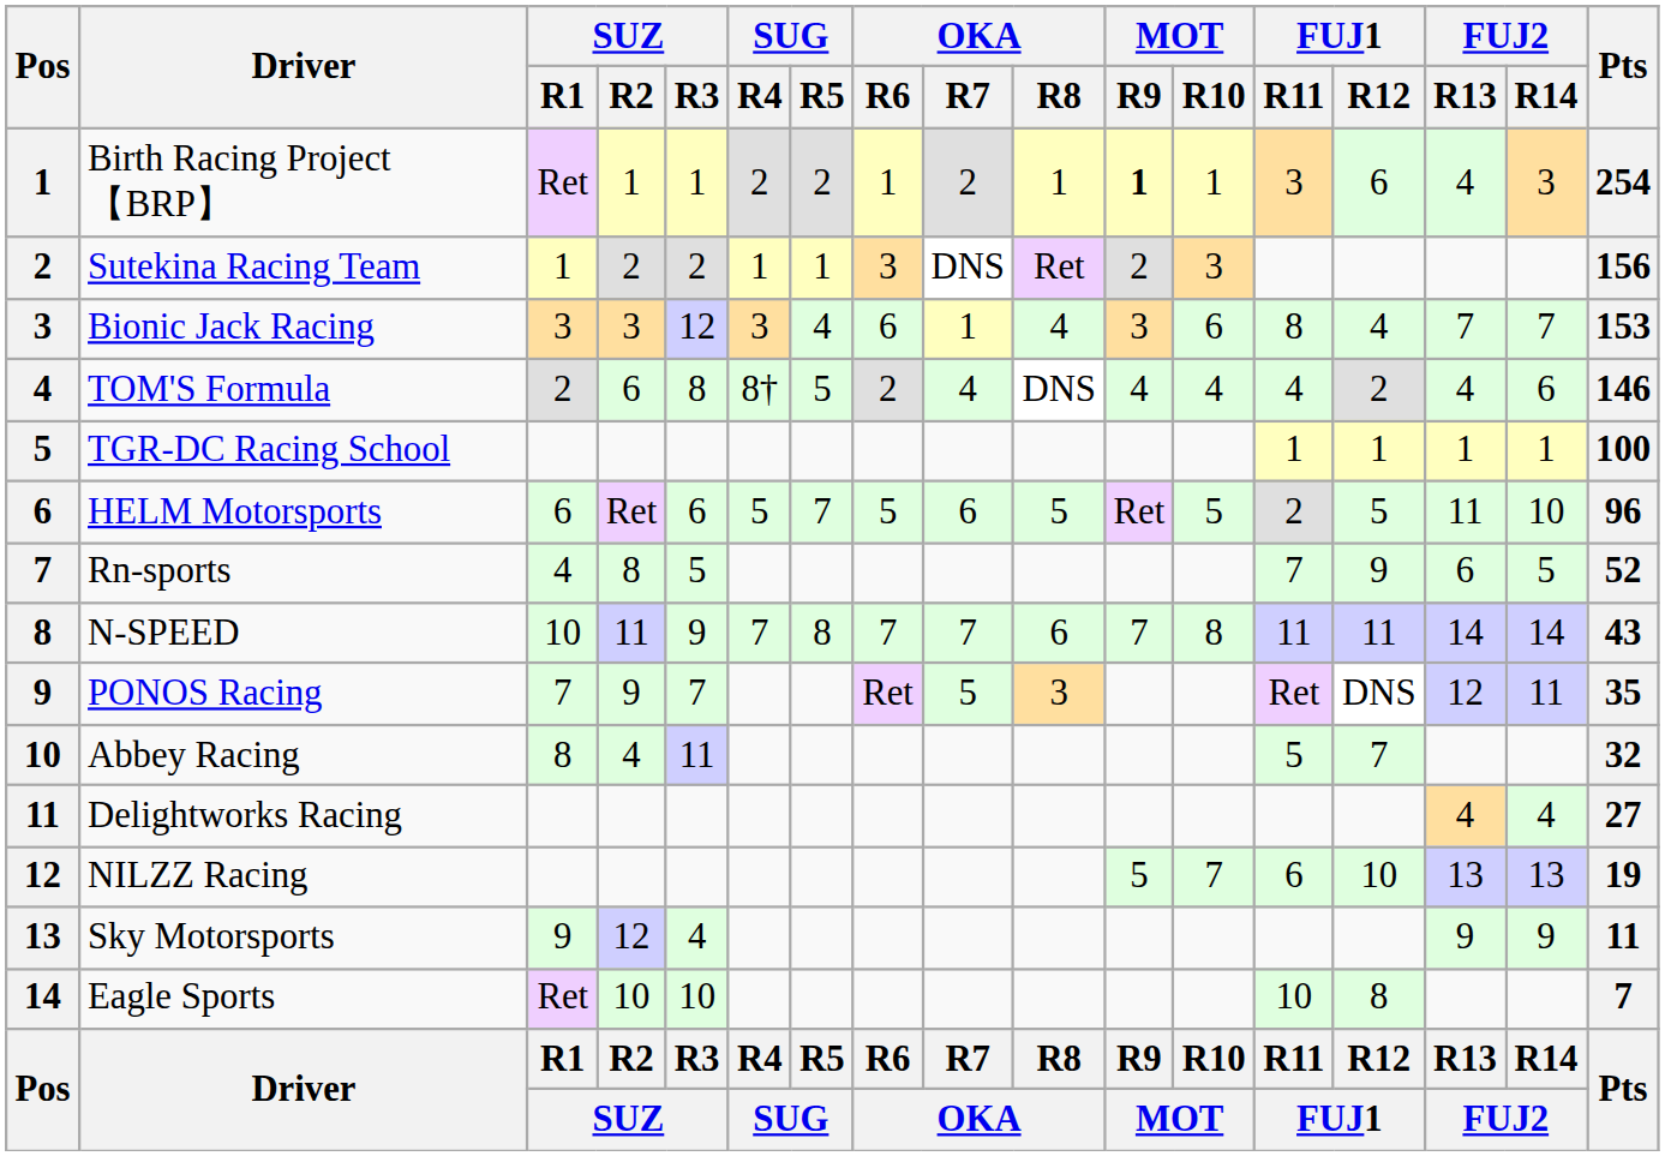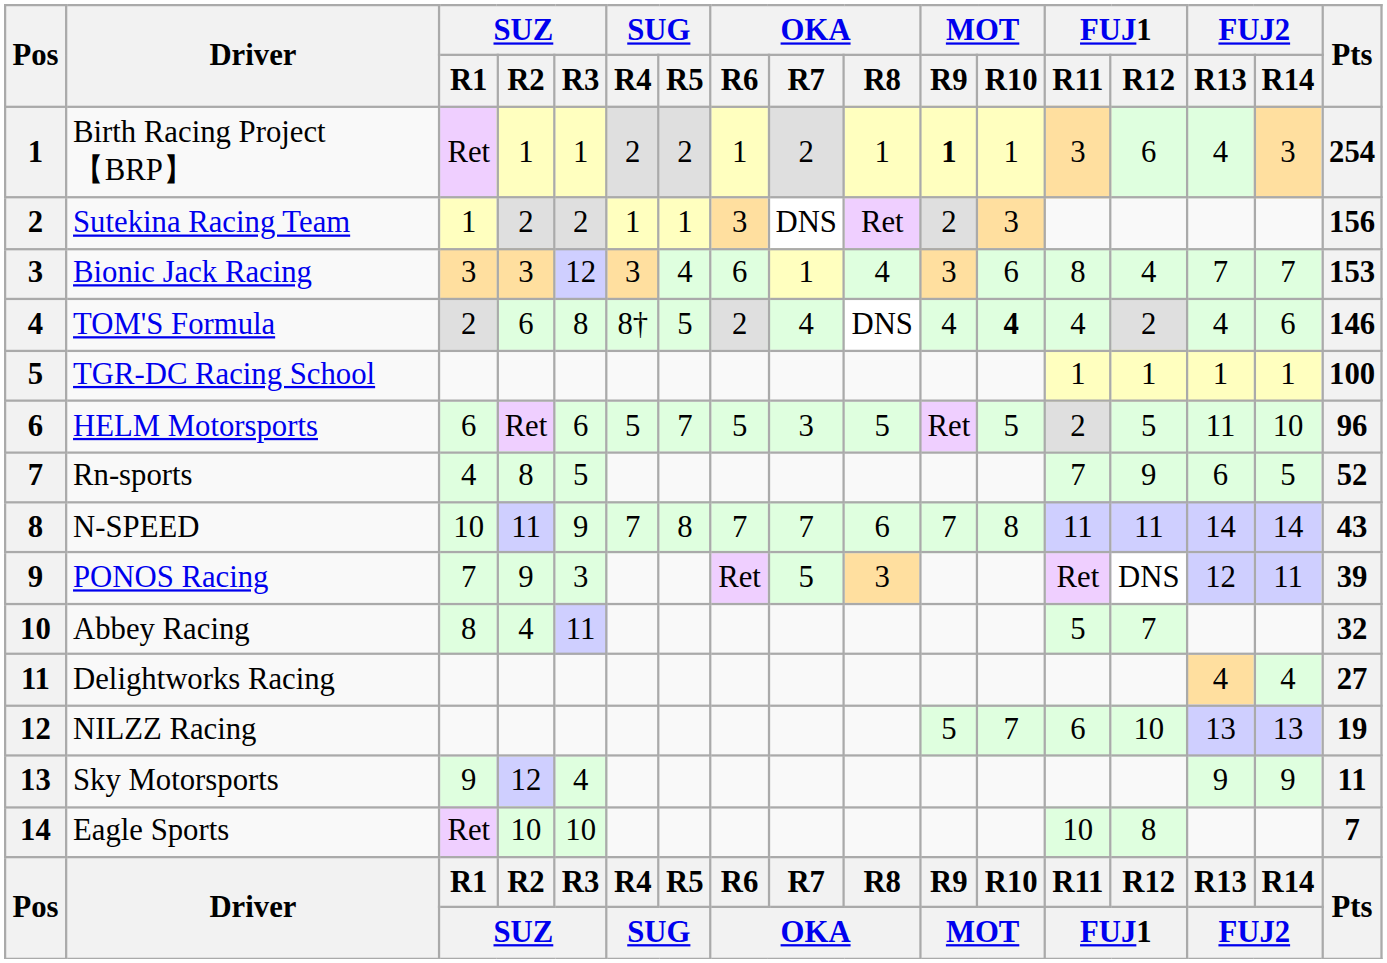TOM'S Formula | MOT / R10: normal -> bold
HELM Motorsports | OKA / R7: 6 -> 3
PONOS Racing | SUZ / R3: 7 -> 3
PONOS Racing | Pts: 35 -> 39
